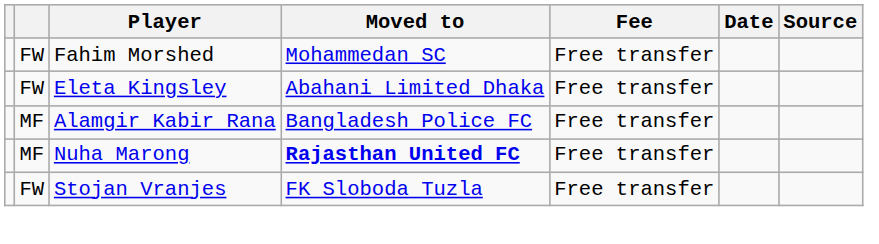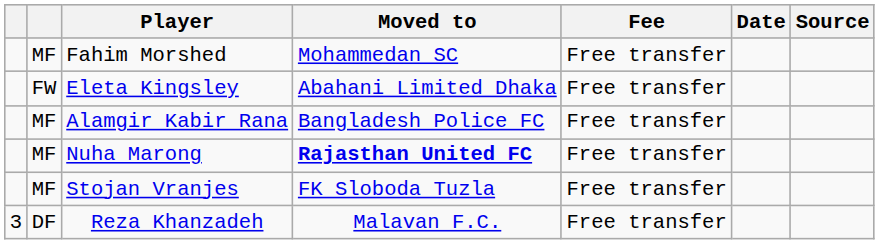Fahim Morshed | column 2: FW -> MF
Stojan Vranjes | column 2: FW -> MF
+ row: 3 | DF | Reza Khanzadeh | Malavan F.C. | Free transfer
